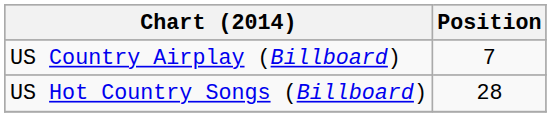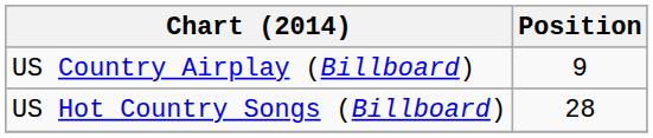US Country Airplay (Billboard) | Position: 7 -> 9
